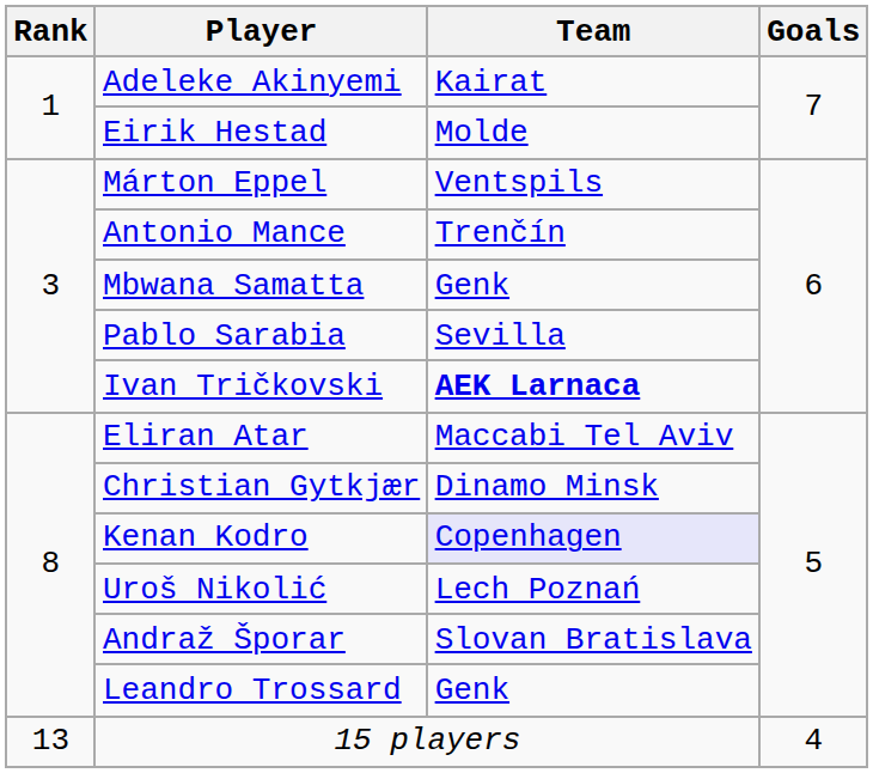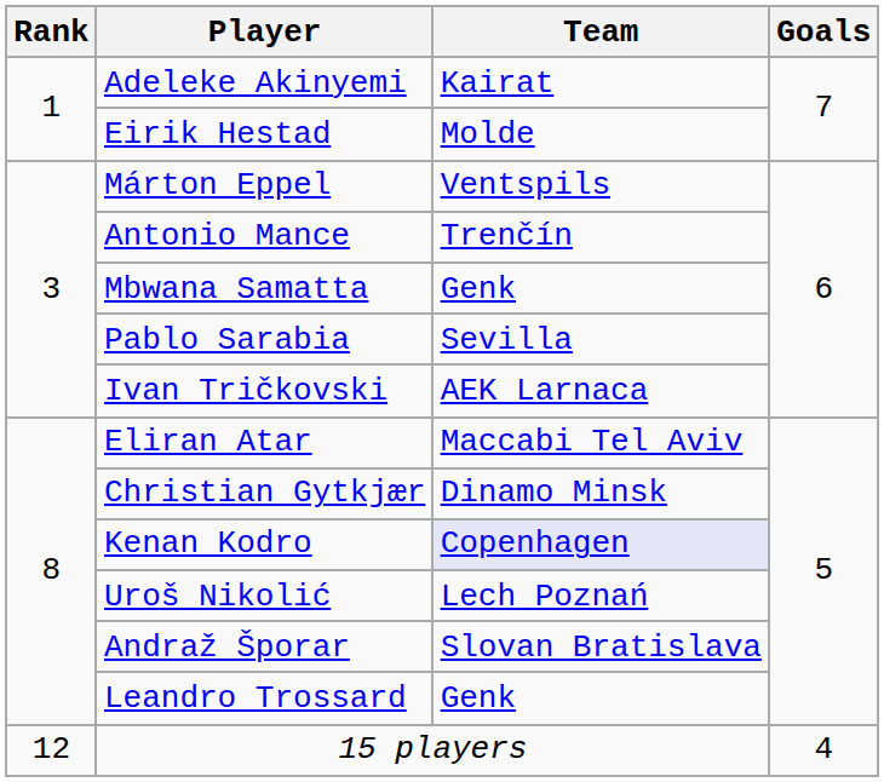Ivan Tričkovski | Team: bold -> normal
15 players | Rank: 13 -> 12
